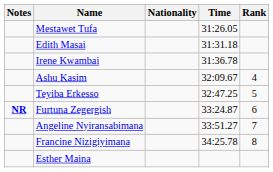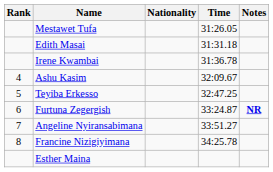columns swapped: Rank <-> Notes
